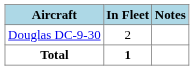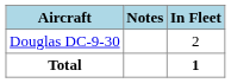columns swapped: In Fleet <-> Notes
